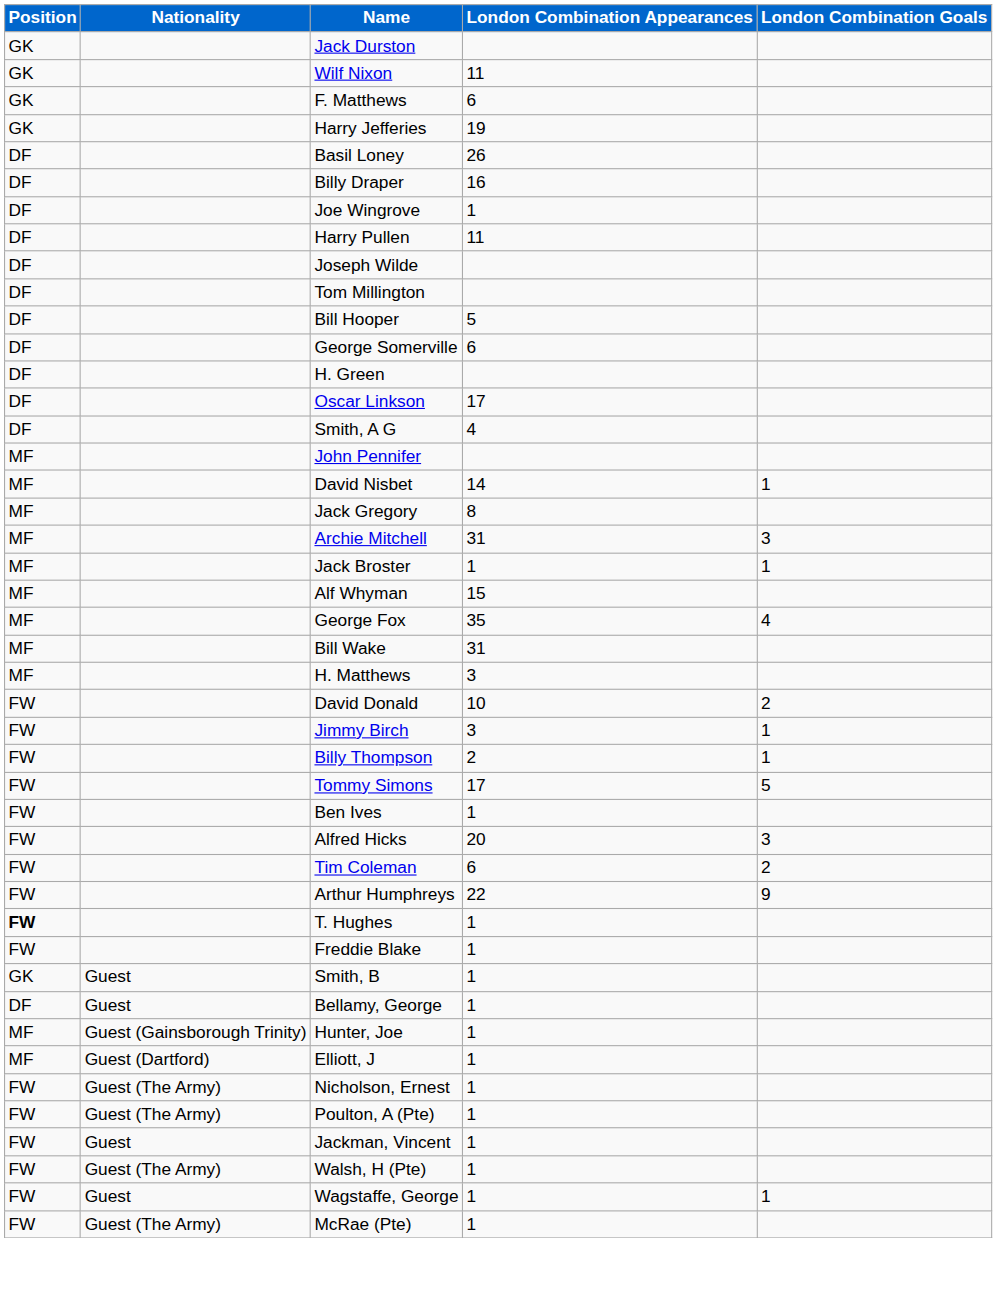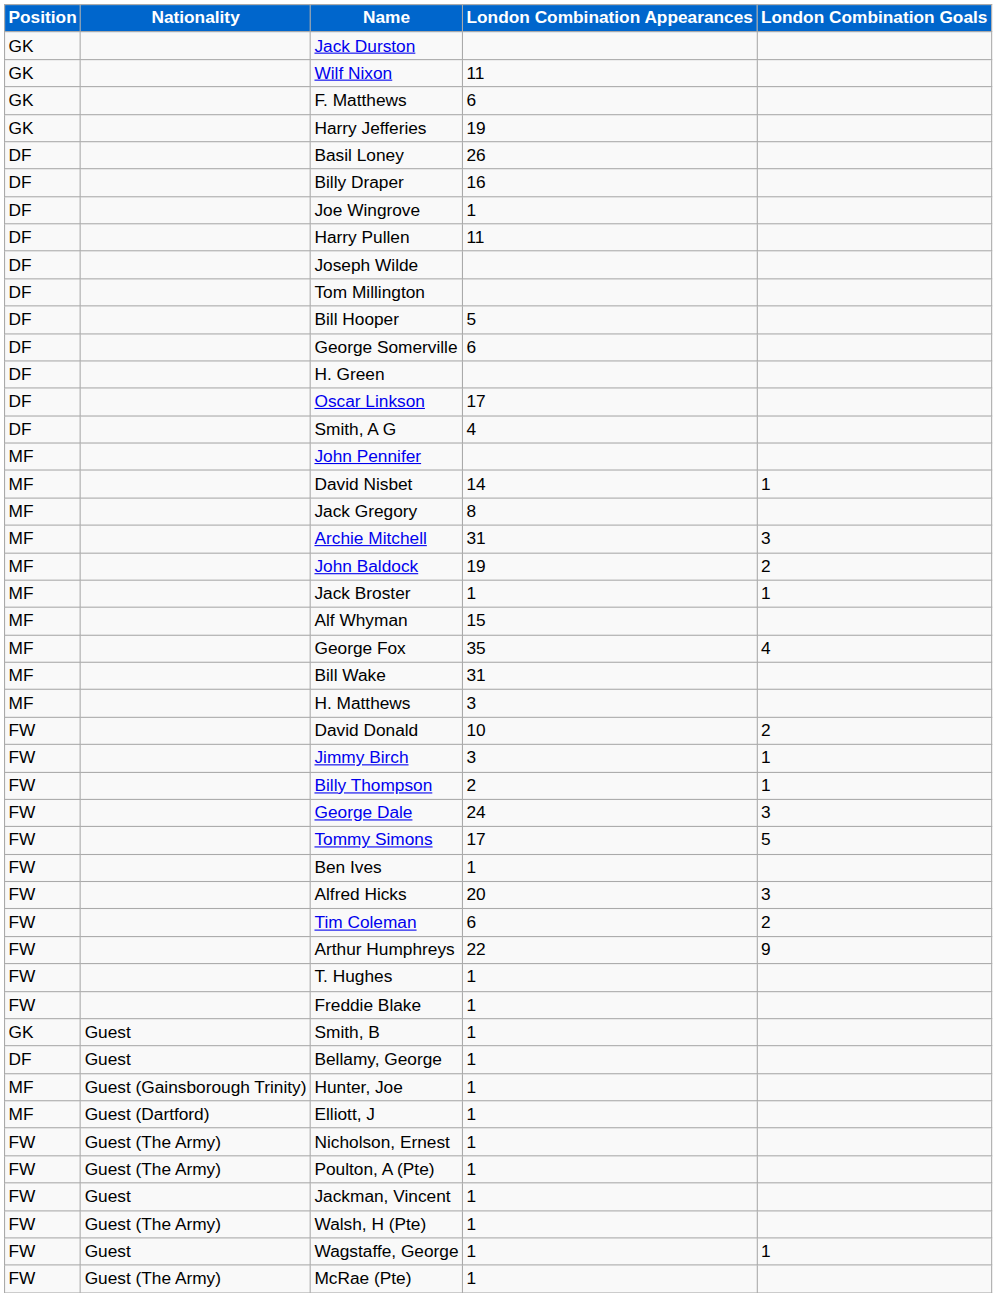+ row: MF | John Baldock | 19 | 2
+ row: FW | George Dale | 24 | 3
T. Hughes | Position: bold -> normal
